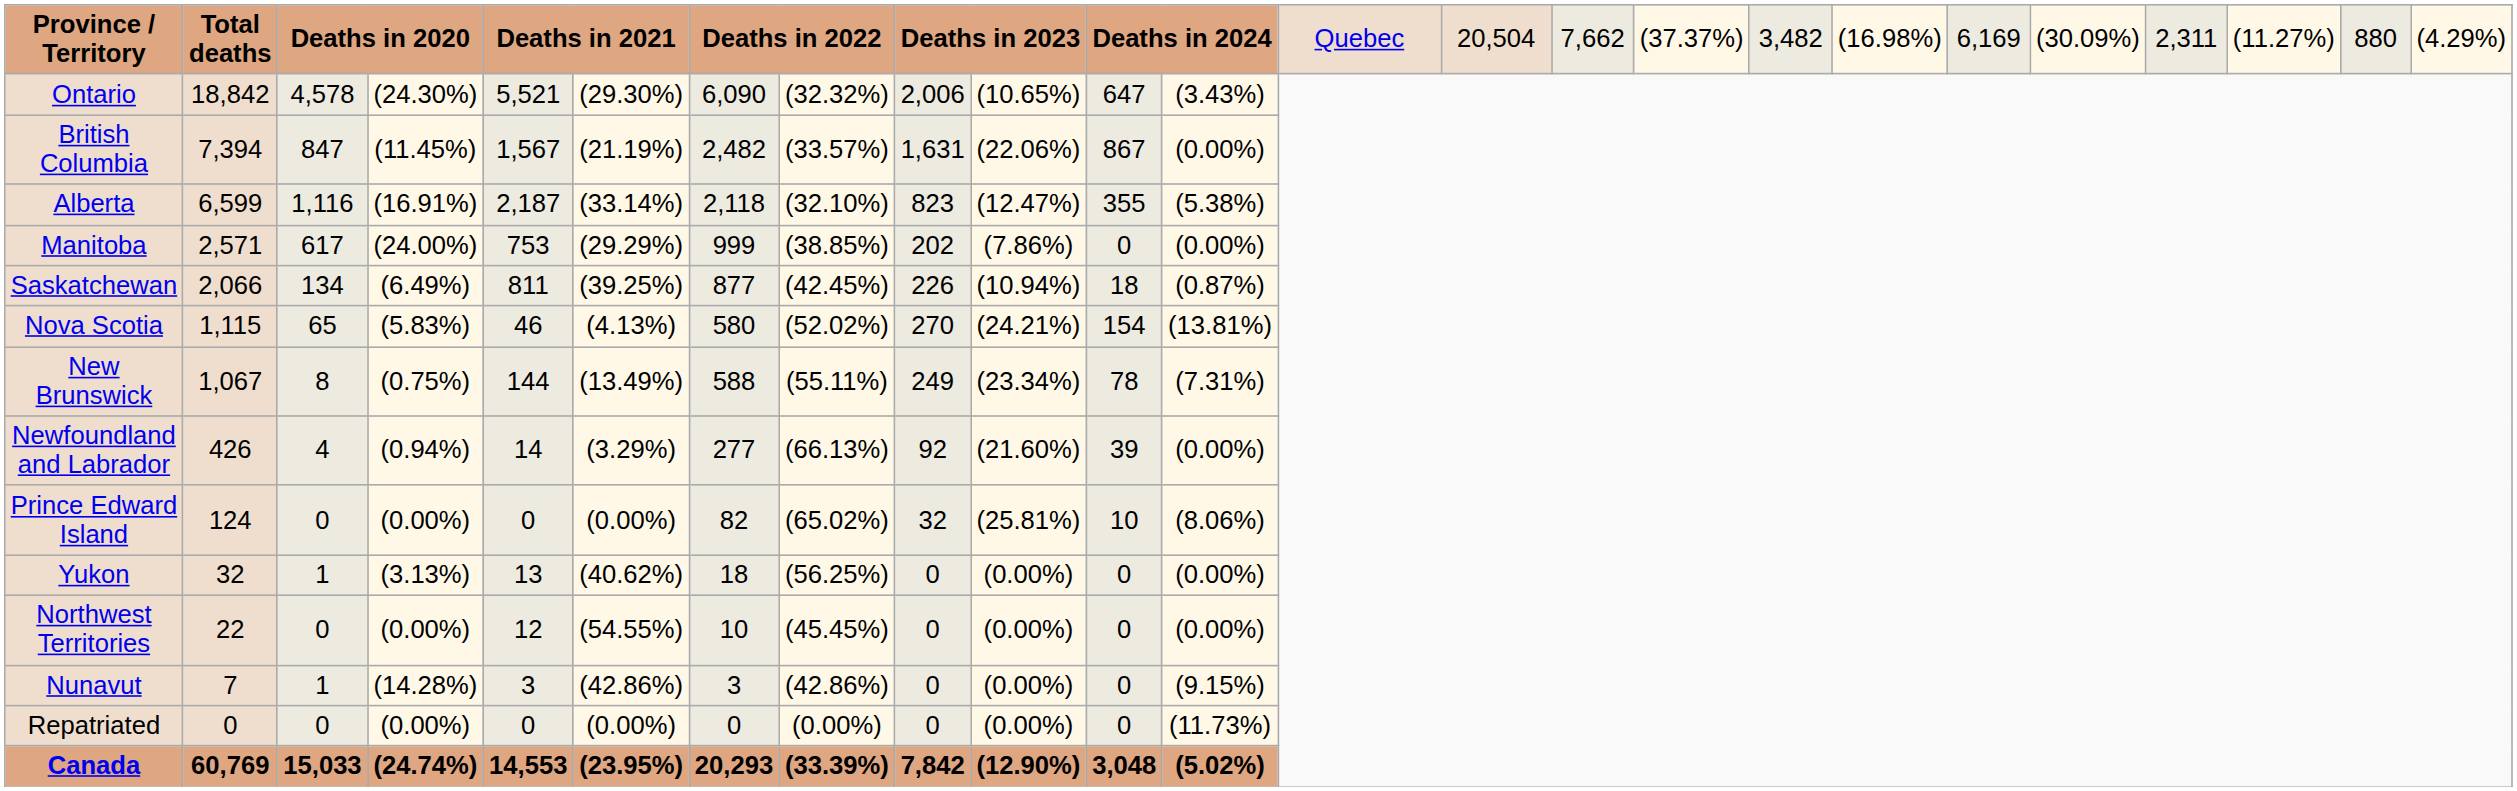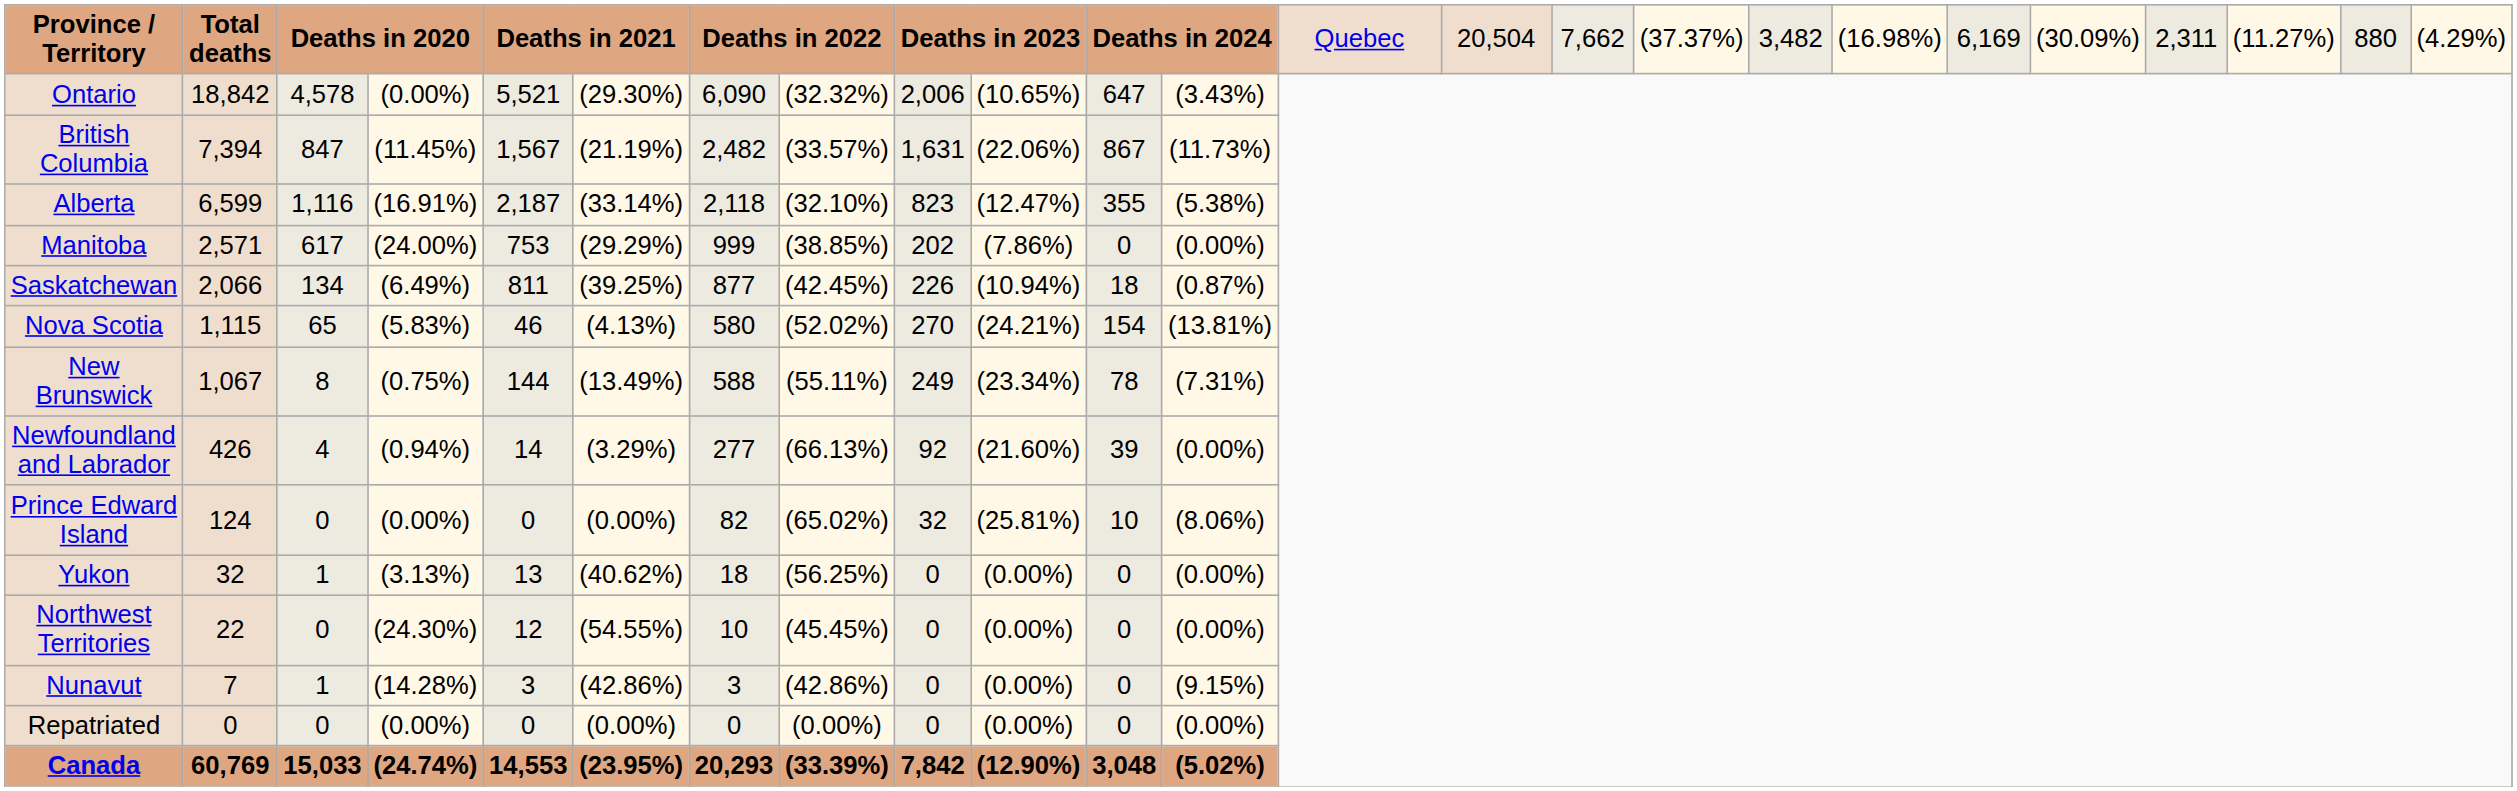Ontario | column 4: (24.30%) -> (0.00%)
British Columbia | column 12: (0.00%) -> (11.73%)
Northwest Territories | column 4: (0.00%) -> (24.30%)
Repatriated | column 12: (11.73%) -> (0.00%)
